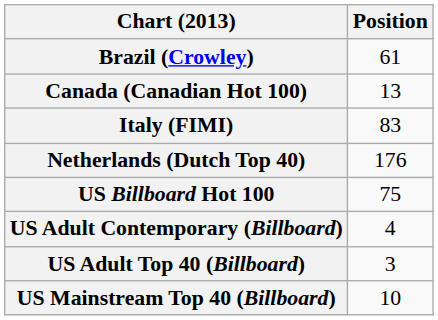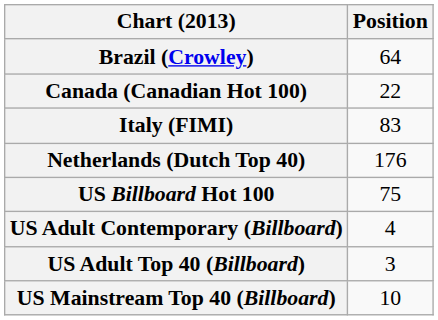Brazil (Crowley) | Position: 61 -> 64
Canada (Canadian Hot 100) | Position: 13 -> 22
